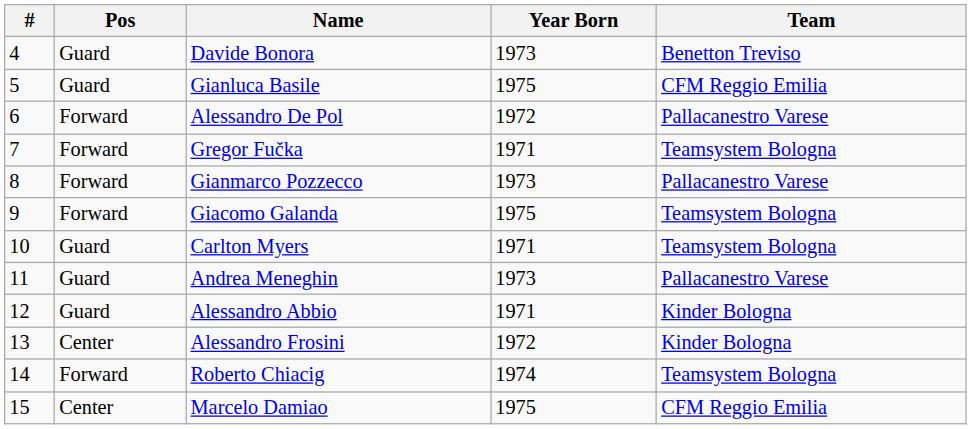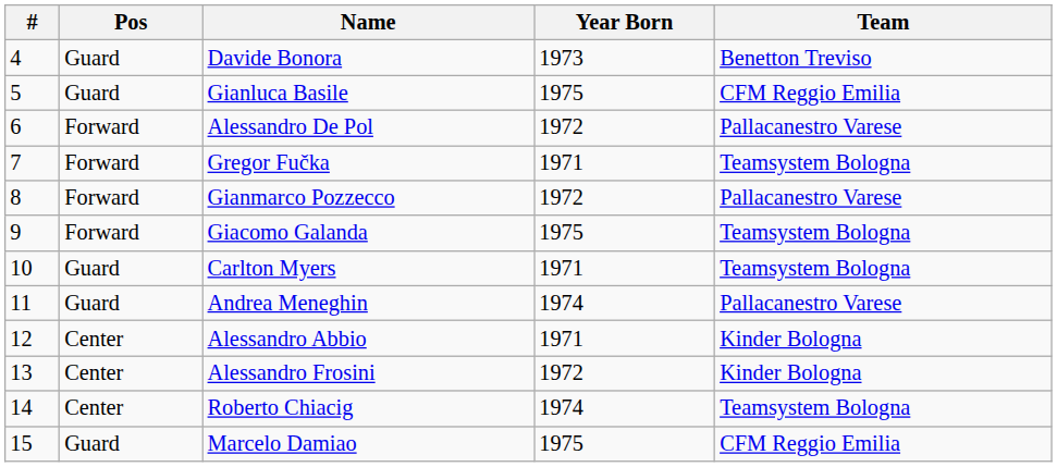Gianmarco Pozzecco | Year Born: 1973 -> 1972
Andrea Meneghin | Year Born: 1973 -> 1974
Alessandro Abbio | Pos: Guard -> Center
Roberto Chiacig | Pos: Forward -> Center
Marcelo Damiao | Pos: Center -> Guard
